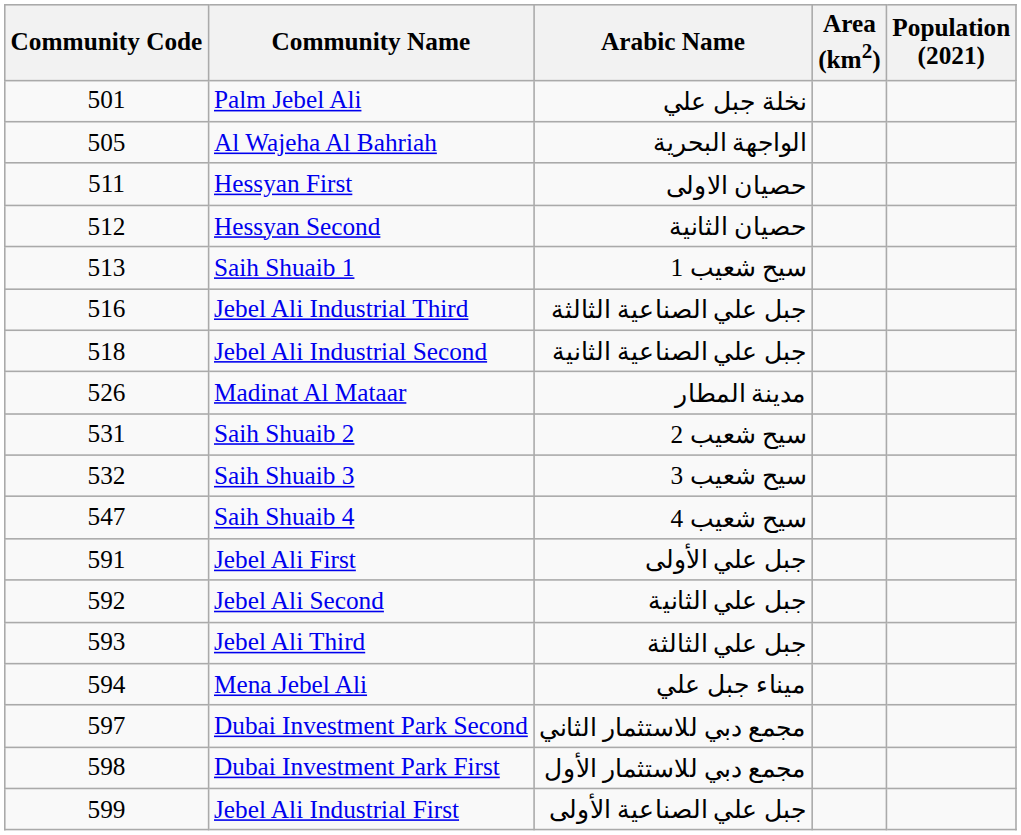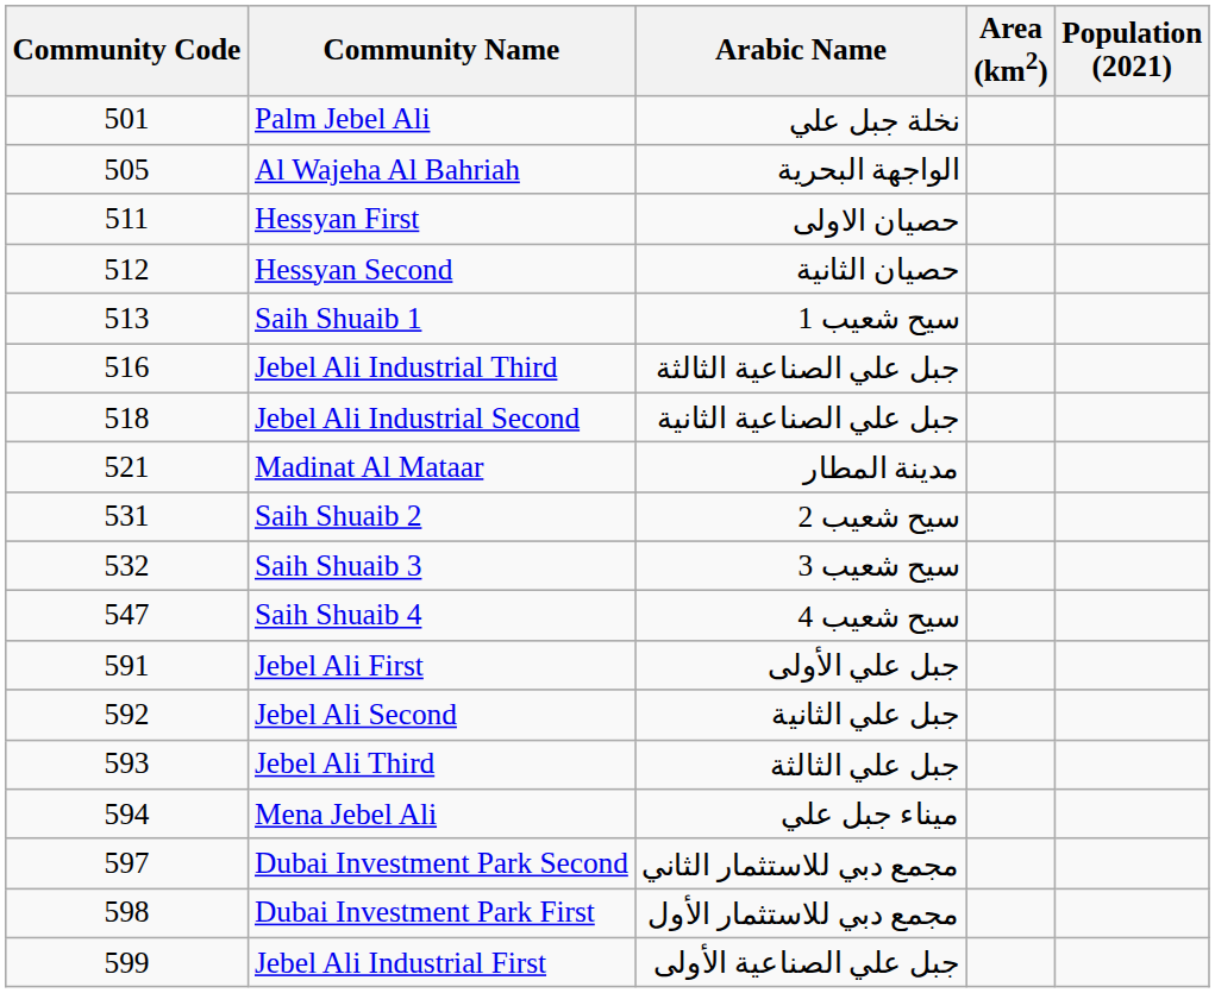Madinat Al Mataar | Community Code: 526 -> 521
